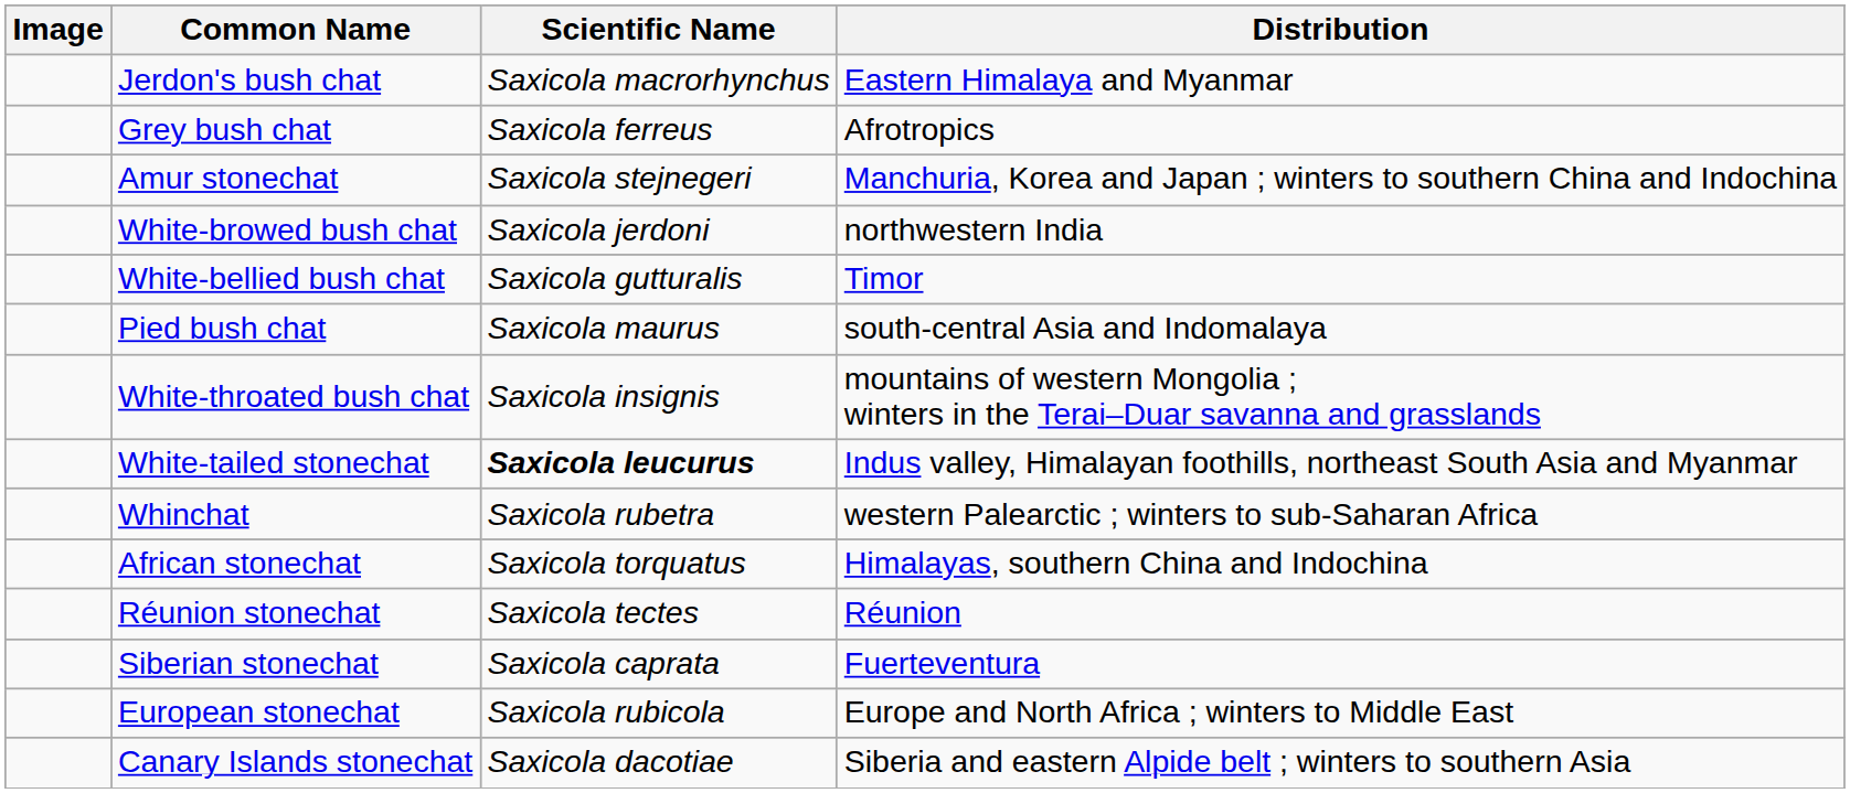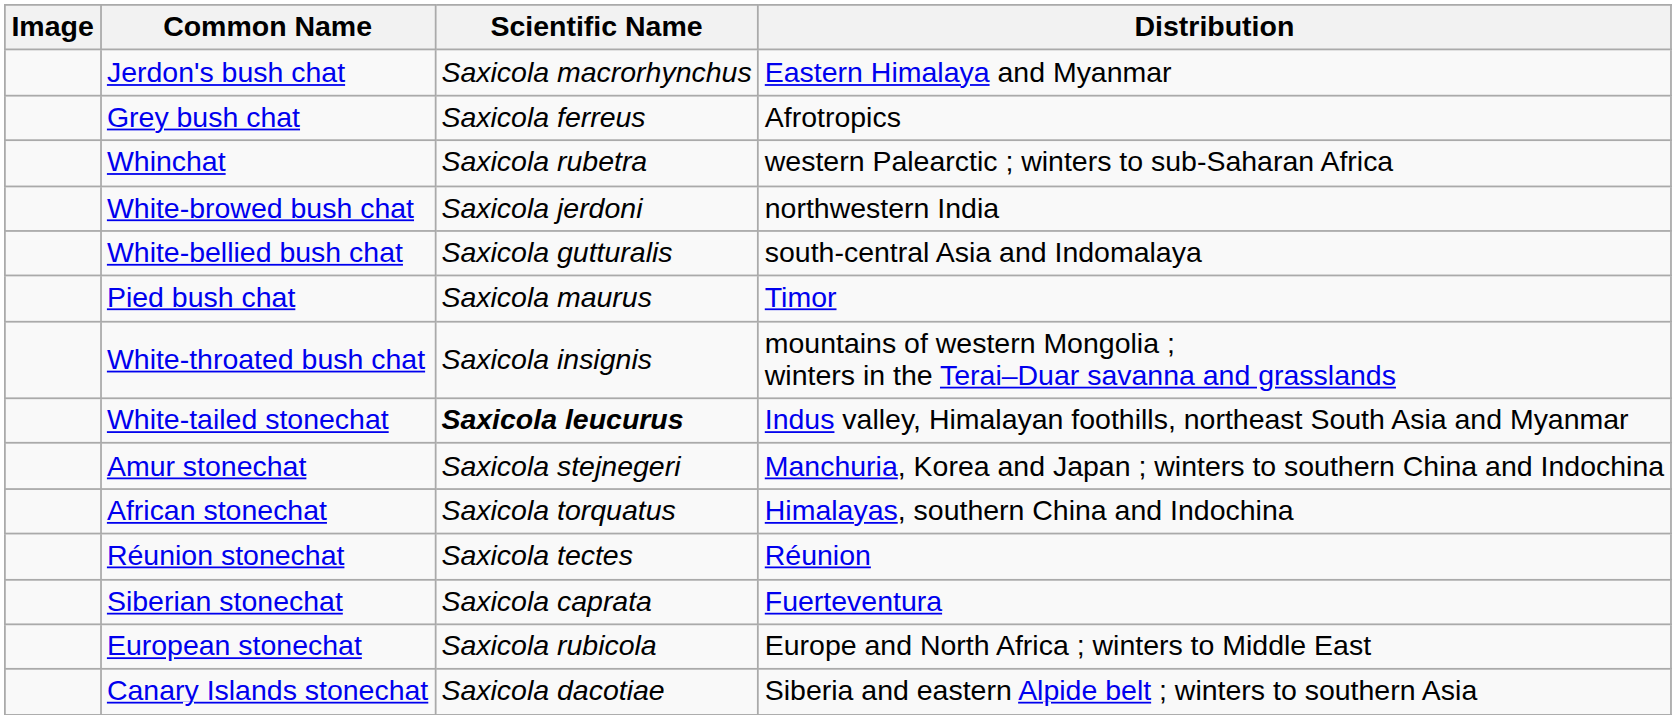rows swapped: Whinchat <-> Amur stonechat
White-bellied bush chat | Distribution: Timor -> south-central Asia and Indomalaya
Pied bush chat | Distribution: south-central Asia and Indomalaya -> Timor
